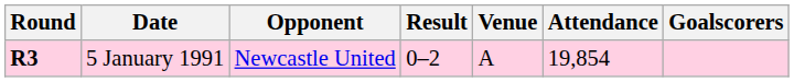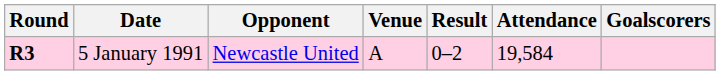columns swapped: Venue <-> Result
5 January 1991 | Attendance: 19,854 -> 19,584
